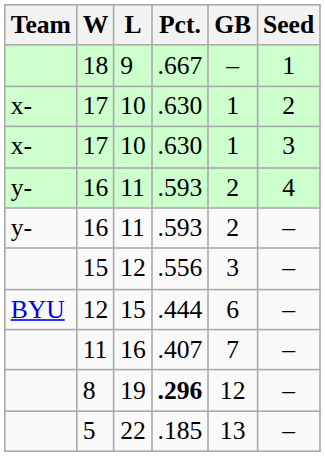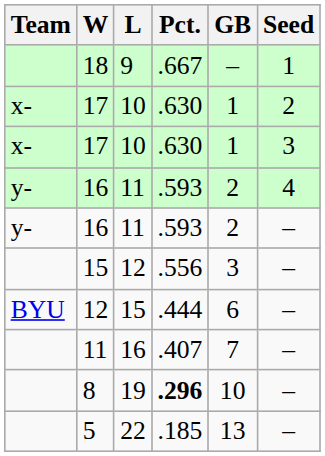8 | GB: 12 -> 10
